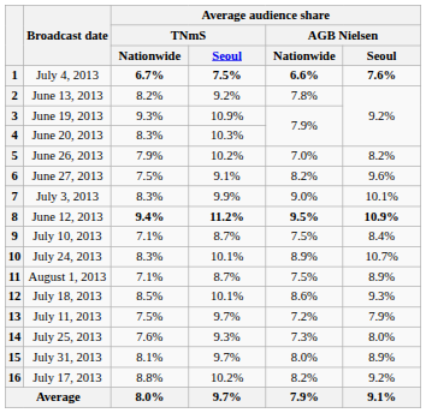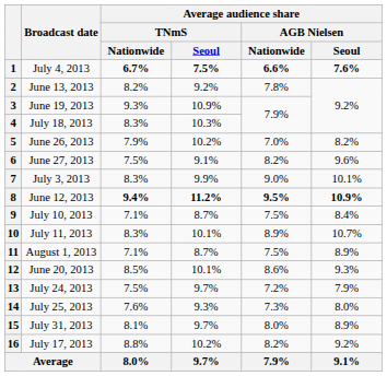4 | Broadcast date: June 20, 2013 -> July 18, 2013
10 | Broadcast date: July 24, 2013 -> July 11, 2013
12 | Broadcast date: July 18, 2013 -> June 20, 2013
13 | Broadcast date: July 11, 2013 -> July 24, 2013
